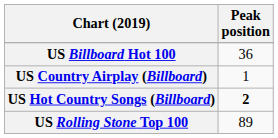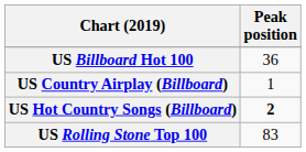US Rolling Stone Top 100 | Peak position: 89 -> 83
